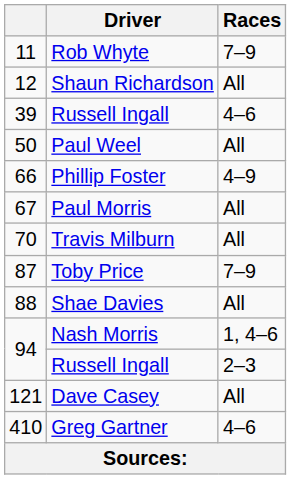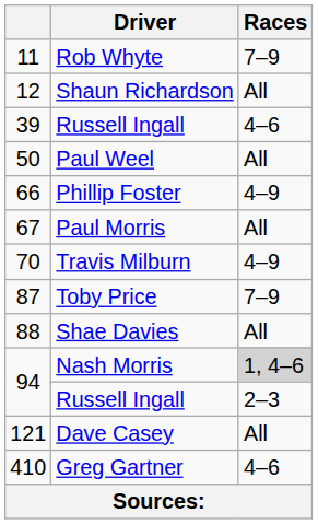Travis Milburn | Races: All -> 4–9
Nash Morris | Races: no background -> lightgrey background
